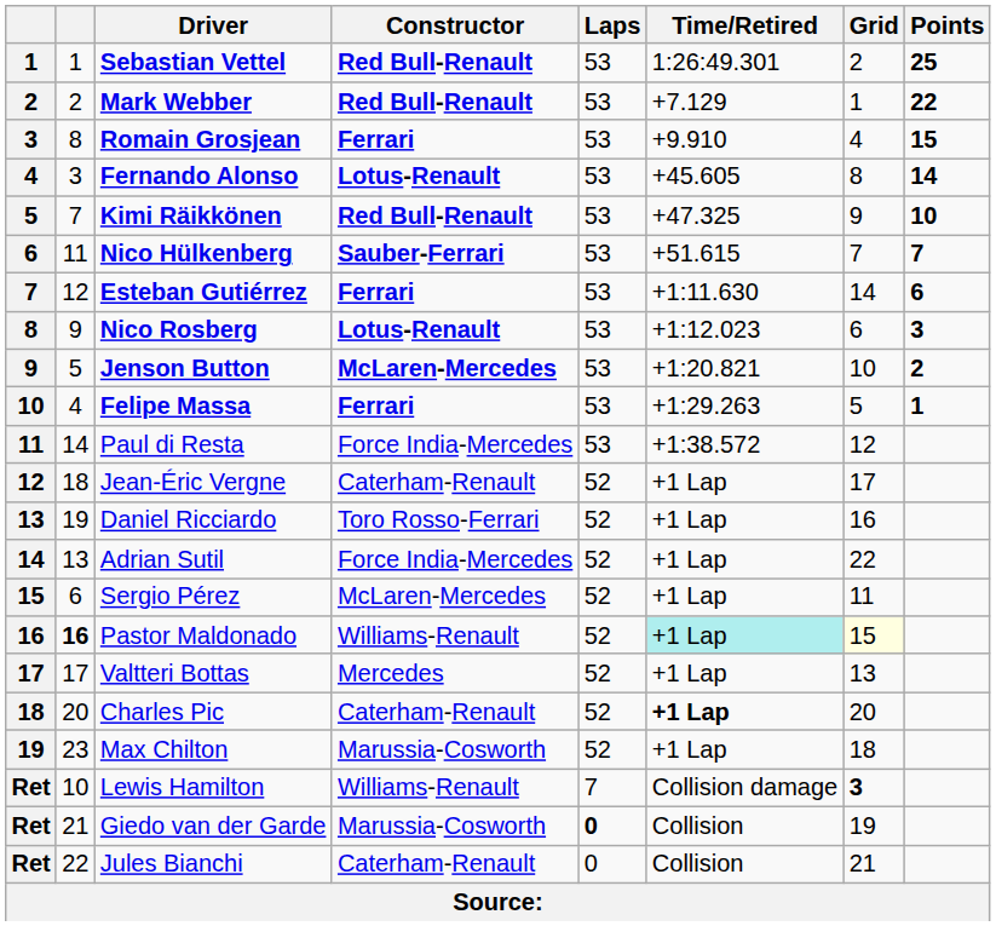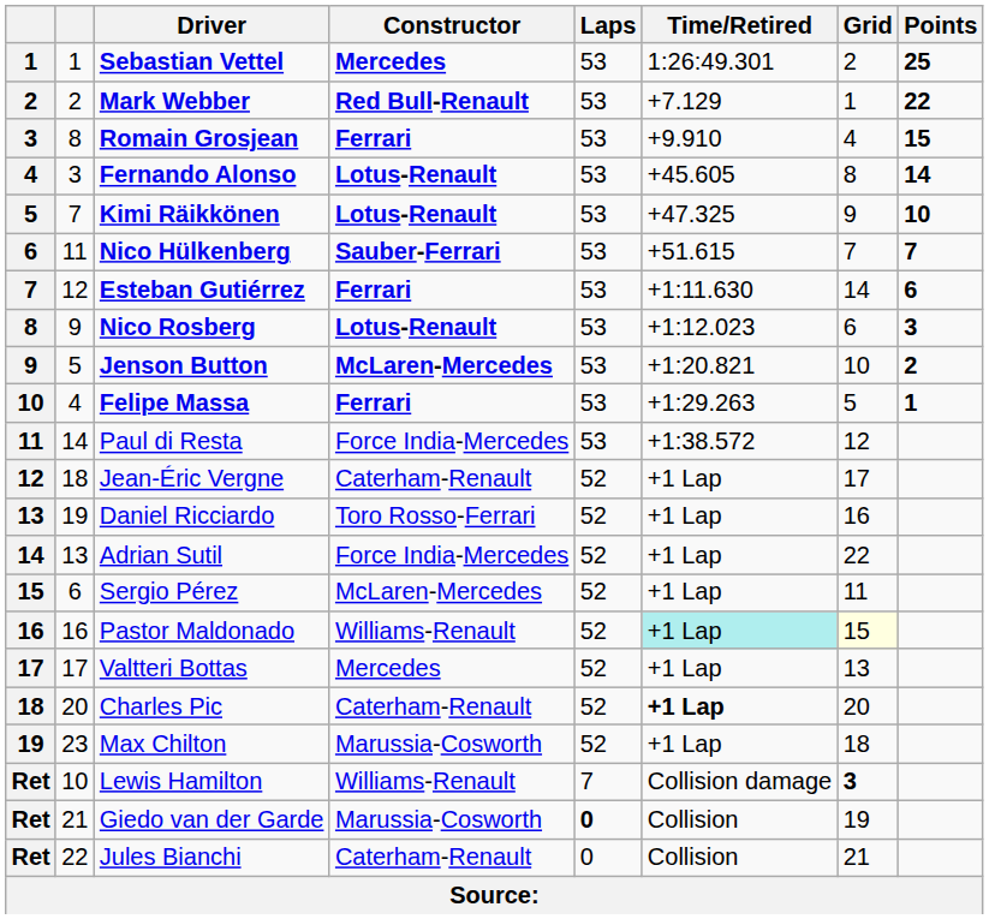Sebastian Vettel | Constructor: Red Bull-Renault -> Mercedes
Kimi Räikkönen | Constructor: Red Bull-Renault -> Lotus-Renault
Pastor Maldonado | column 2: bold -> normal
